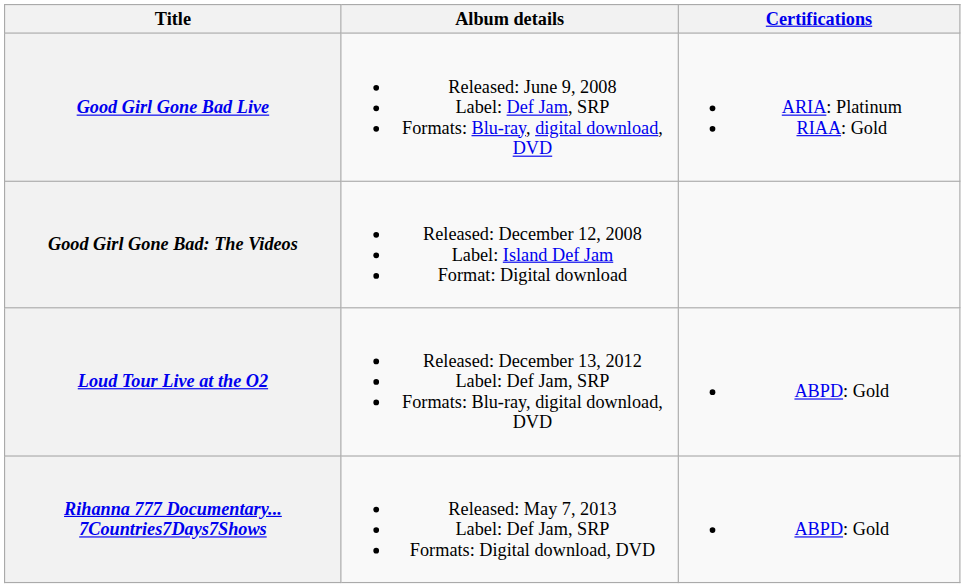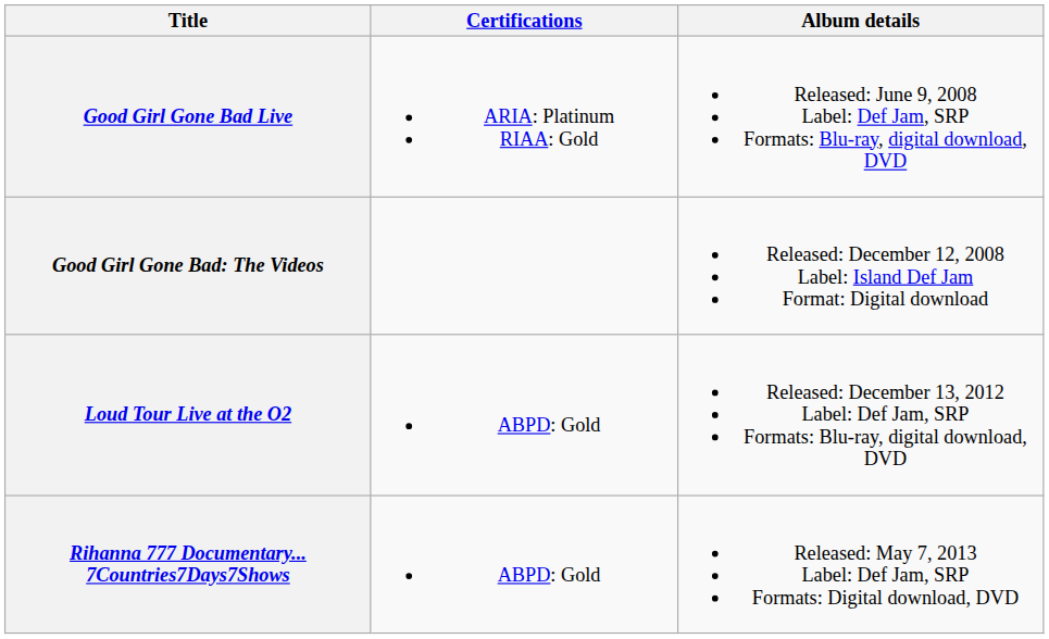columns swapped: Album details <-> Certifications
